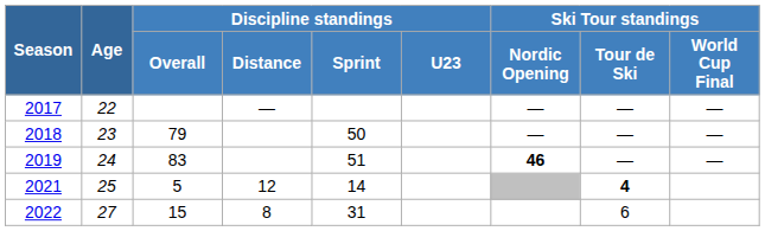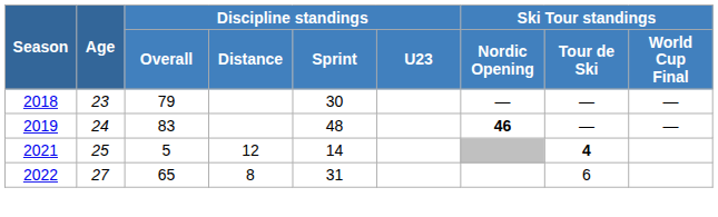- row: 2017 | 22 | — | — | — | —
2018 | Discipline standings / Sprint: 50 -> 30
2019 | Discipline standings / Sprint: 51 -> 48
2022 | Discipline standings / Overall: 15 -> 65
